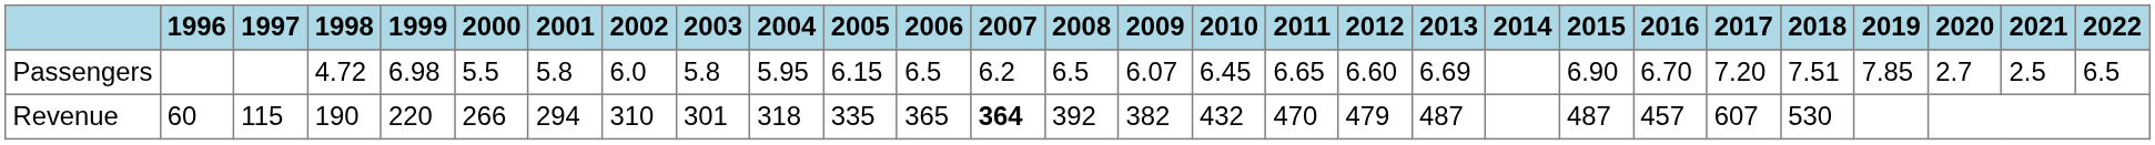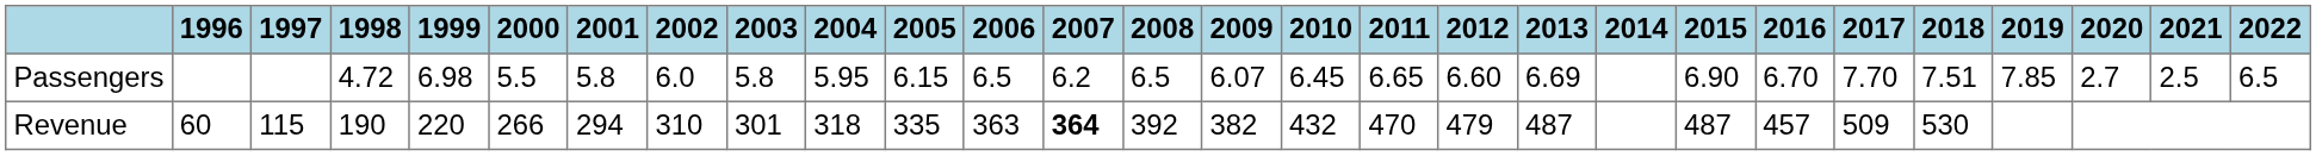Passengers | 2017: 7.20 -> 7.70
Revenue | 2006: 365 -> 363
Revenue | 2017: 607 -> 509
